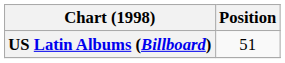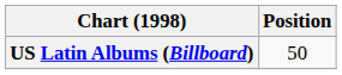US Latin Albums (Billboard) | Position: 51 -> 50
